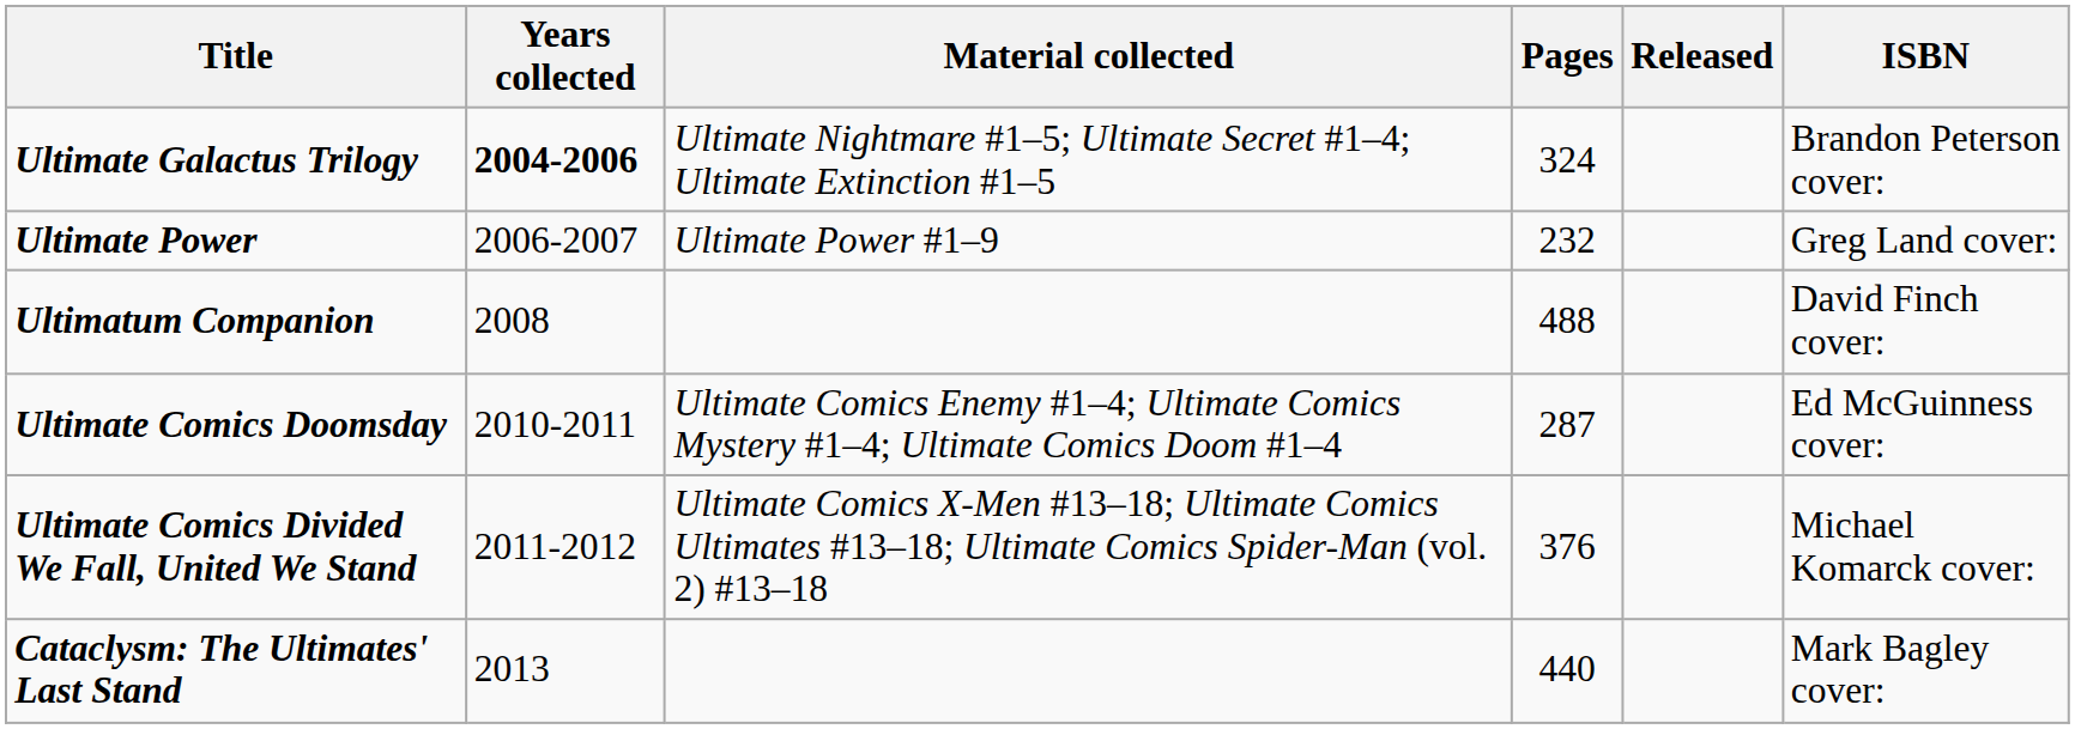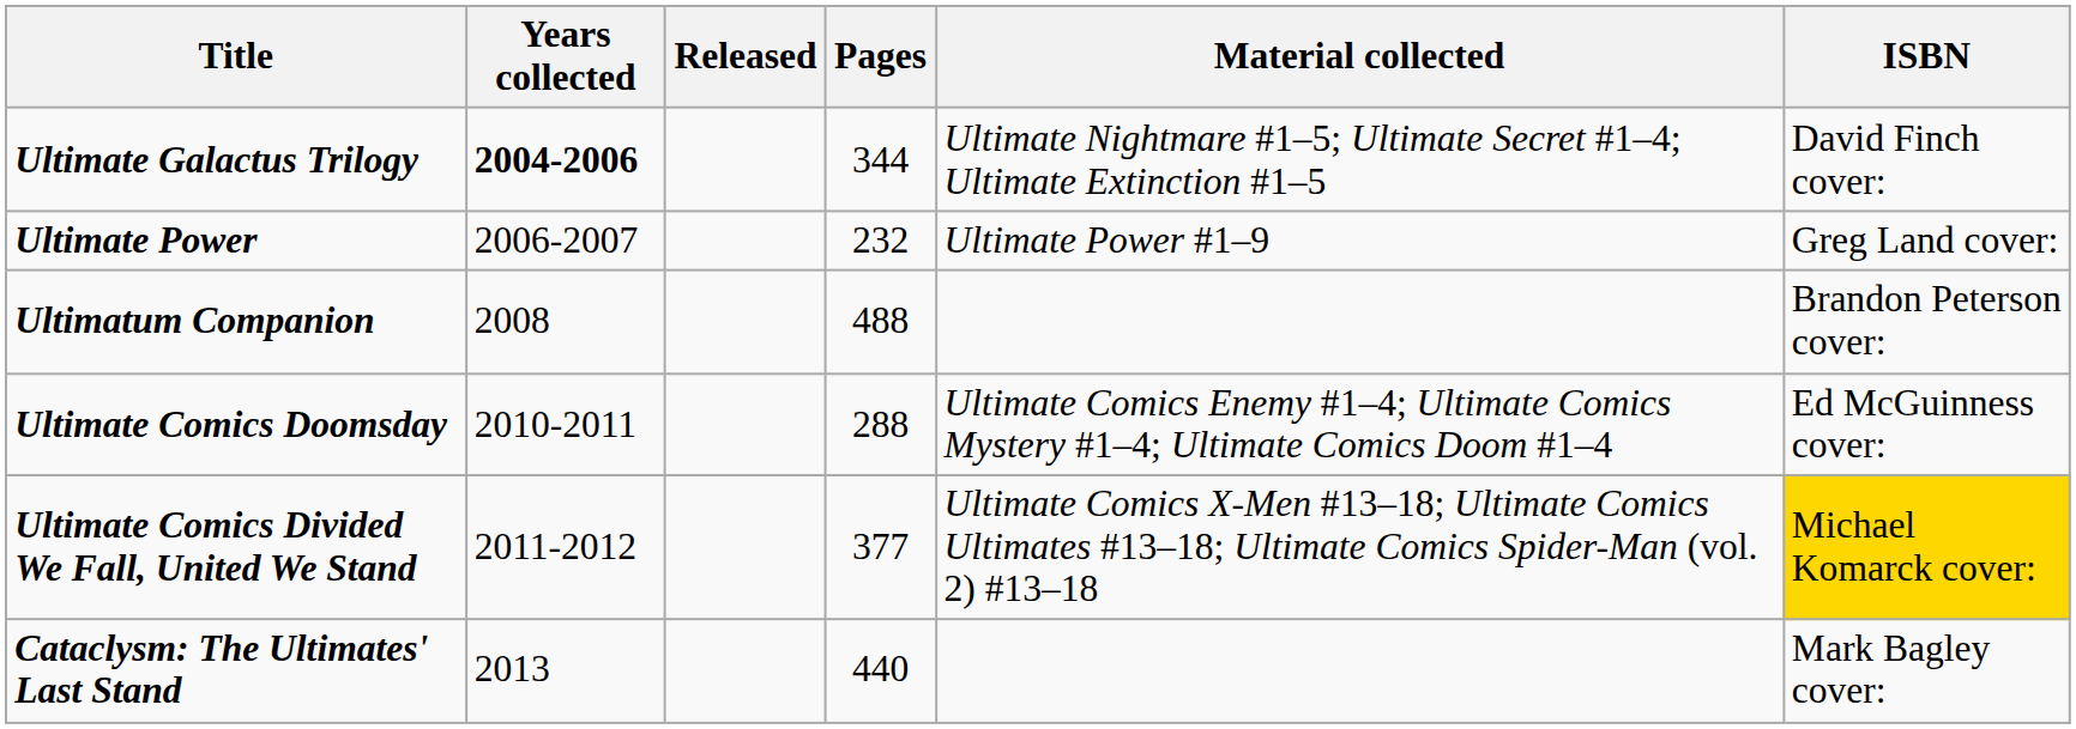columns swapped: Material collected <-> Released
Ultimate Galactus Trilogy | Pages: 324 -> 344
Ultimate Galactus Trilogy | ISBN: Brandon Peterson cover: -> David Finch cover:
Ultimatum Companion | ISBN: David Finch cover: -> Brandon Peterson cover:
Ultimate Comics Doomsday | Pages: 287 -> 288
Ultimate Comics Divided We Fall, United We Stand | Pages: 376 -> 377
Ultimate Comics Divided We Fall, United We Stand | ISBN: no background -> gold background
